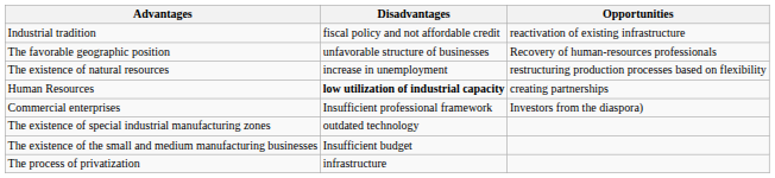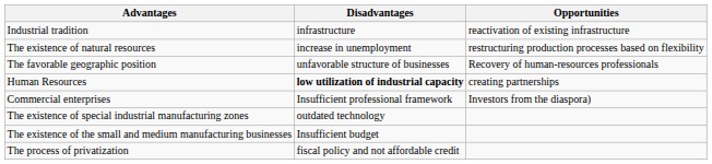Industrial tradition | Disadvantages: fiscal policy and not affordable credit -> infrastructure
rows swapped: The favorable geographic position <-> The existence of natural resources
The process of privatization | Disadvantages: infrastructure -> fiscal policy and not affordable credit
